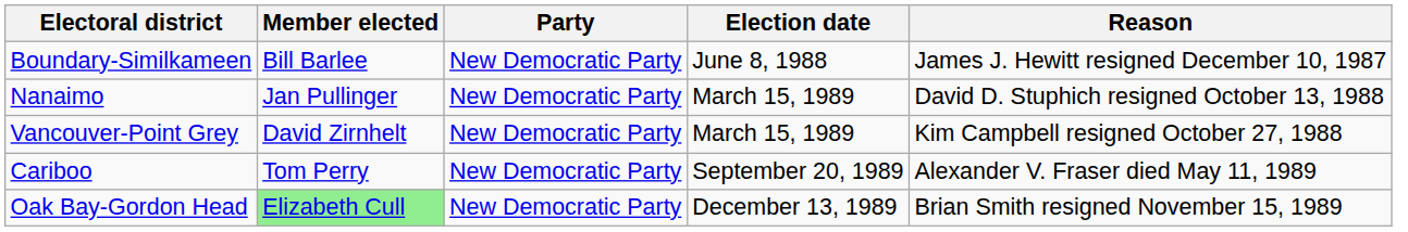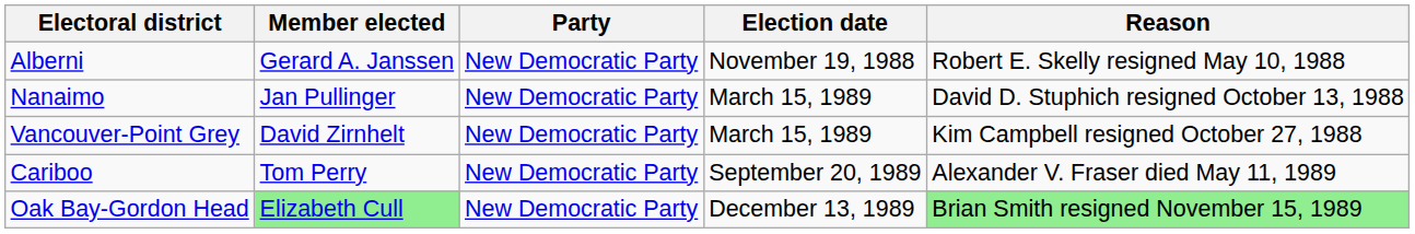- row: Boundary-Similkameen | Bill Barlee | New Democratic Party | June 8, 1988 | James J. Hewitt resigned December 10, 1987
+ row: Alberni | Gerard A. Janssen | New Democratic Party | November 19, 1988 | Robert E. Skelly resigned May 10, 1988
Oak Bay-Gordon Head | Reason: no background -> lightgreen background
